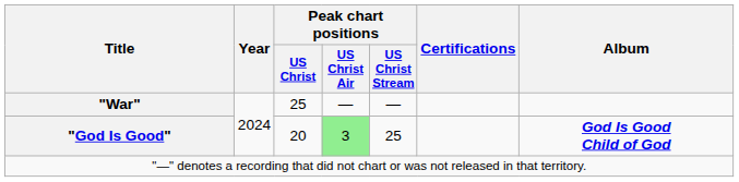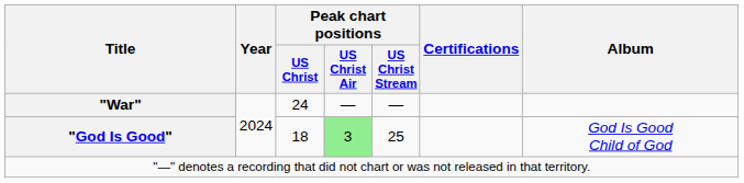"War" | Peak chart positions / US Christ: 25 -> 24
"God Is Good" | Peak chart positions / US Christ: 20 -> 18
"God Is Good" | Album: bold -> normal
